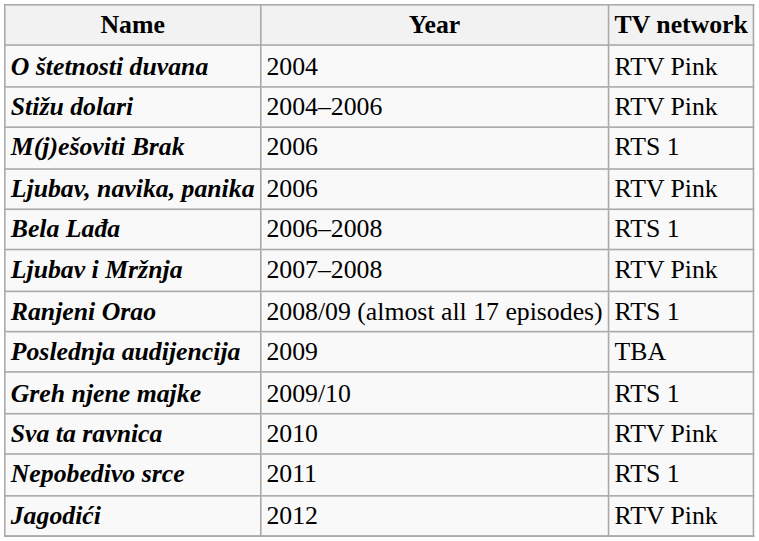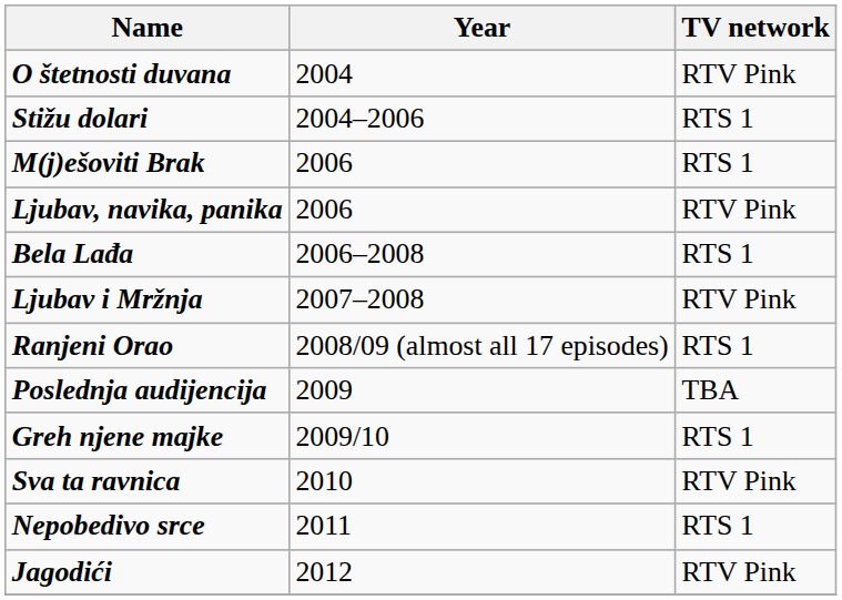Stižu dolari | TV network: RTV Pink -> RTS 1
